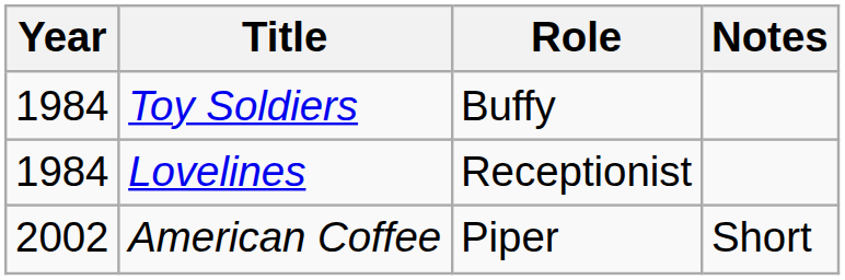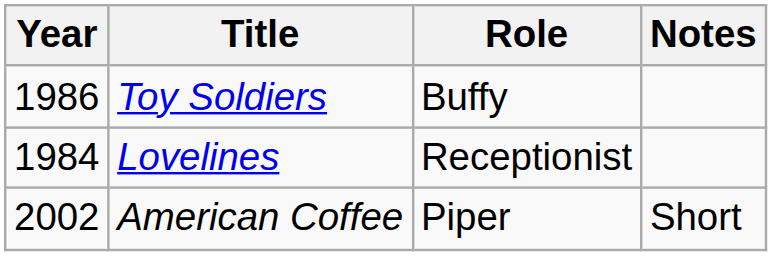Toy Soldiers | Year: 1984 -> 1986
